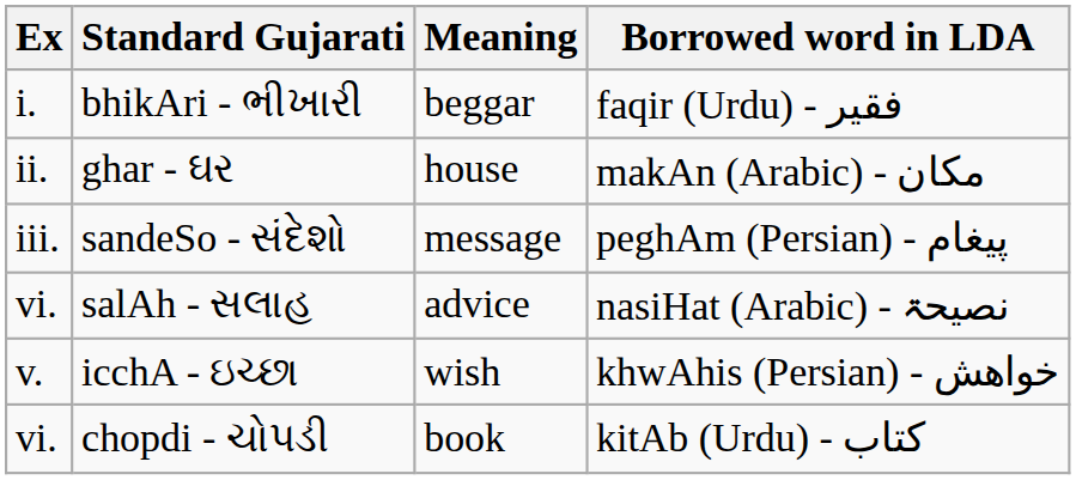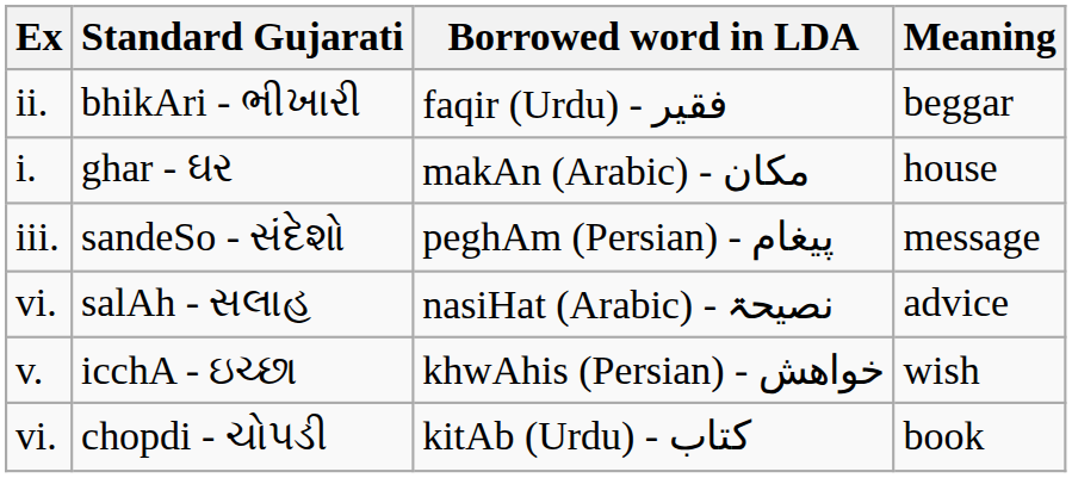columns swapped: Borrowed word in LDA <-> Meaning
bhikAri - ભીખારી | Ex: i. -> ii.
ghar - ઘર | Ex: ii. -> i.
